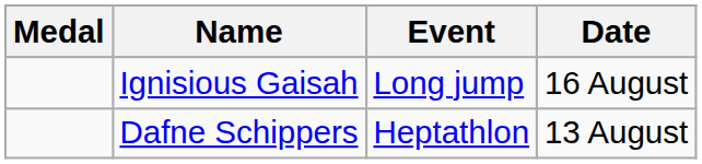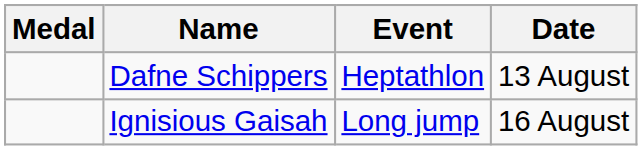rows swapped: Dafne Schippers <-> Ignisious Gaisah
